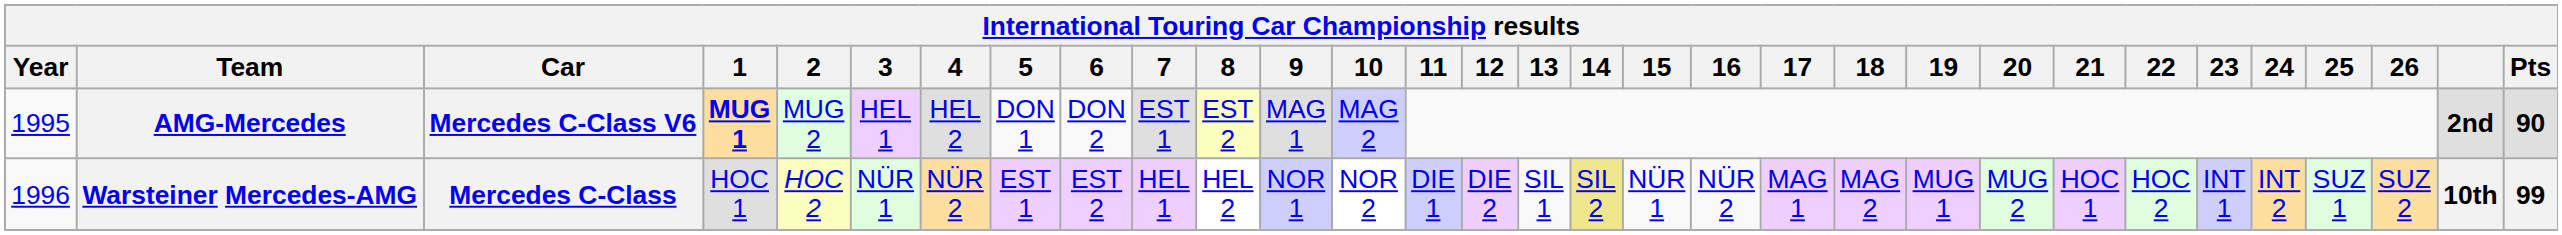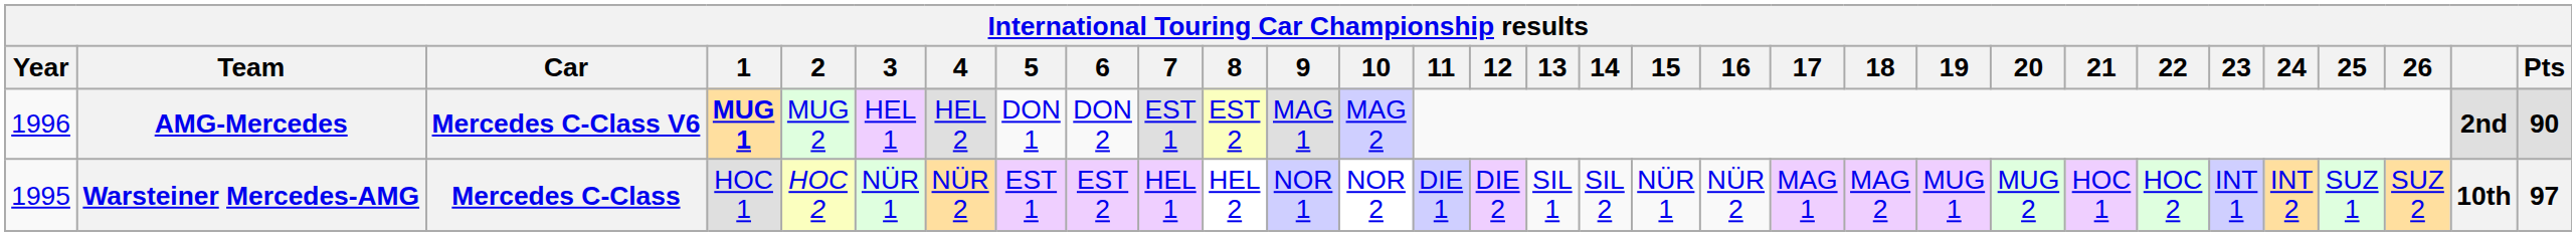AMG-Mercedes | Year: 1995 -> 1996
Warsteiner Mercedes-AMG | Year: 1996 -> 1995
Warsteiner Mercedes-AMG | 14: khaki background -> no background
Warsteiner Mercedes-AMG | Pts: 99 -> 97
